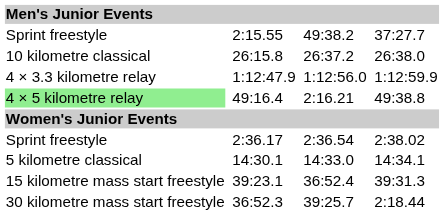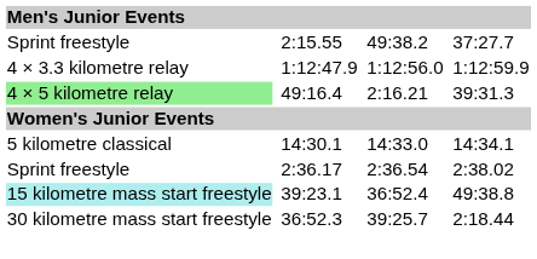- row: 10 kilometre classical | 26:15.8 | 26:37.2 | 26:38.0
49:16.4 | column 7: 49:38.8 -> 39:31.3
rows swapped: 2:36.17 <-> 14:30.1
39:23.1 | column 1: no background -> paleturquoise background
39:23.1 | column 7: 39:31.3 -> 49:38.8
